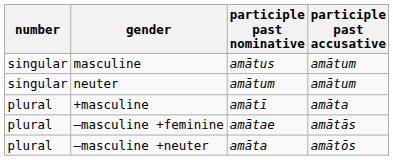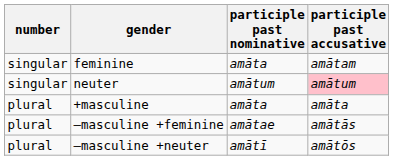- row: singular | masculine | amātus | amātum
+ row: singular | feminine | amāta | amātam
neuter | participle past accusative: no background -> pink background
+masculine | participle past nominative: amātī -> amāta
–masculine +neuter | participle past nominative: amāta -> amātī
